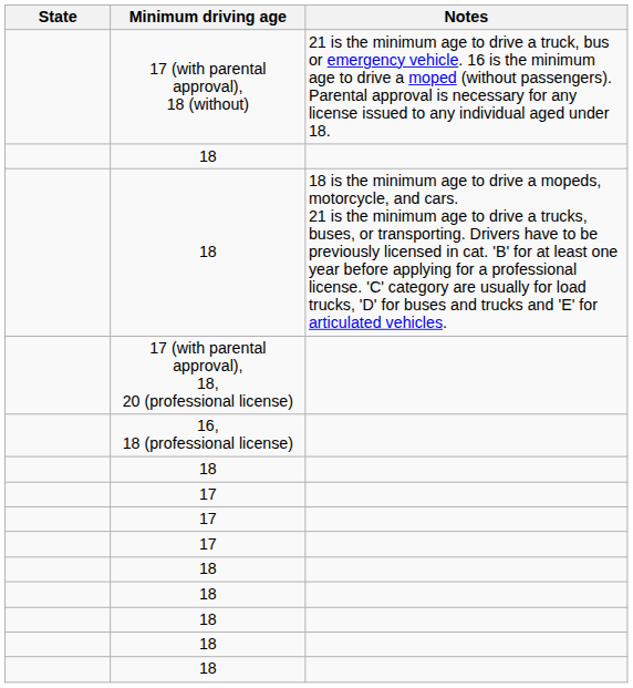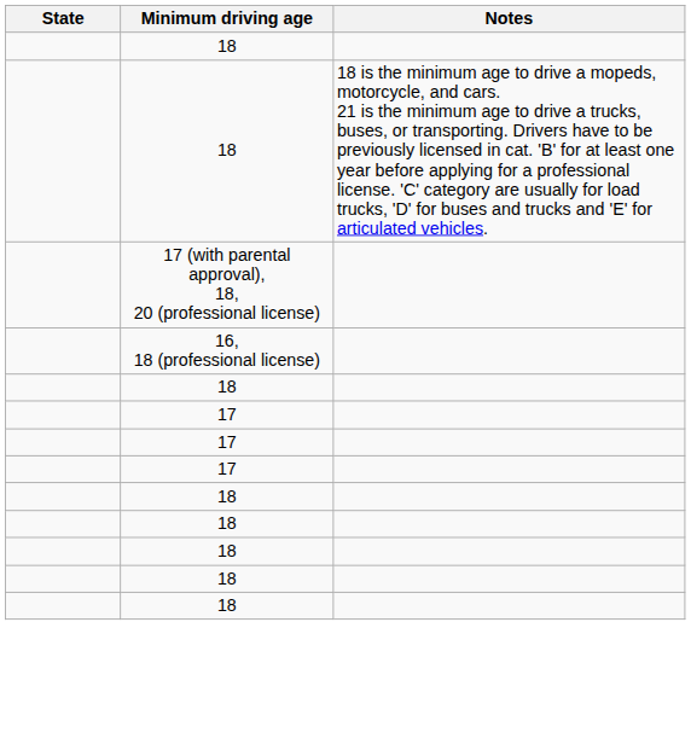- row: 17 (with parental approval), 18 (without) | 21 is the minimum age to drive a truck, bus or emergency vehicle. 16 is the minimum age to drive a moped (without passengers). Parental approval is necessary for any license issued to any individual aged under 18.
